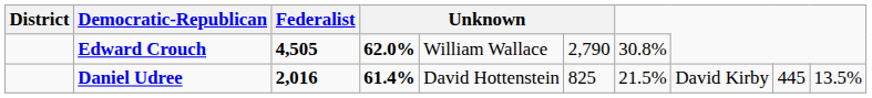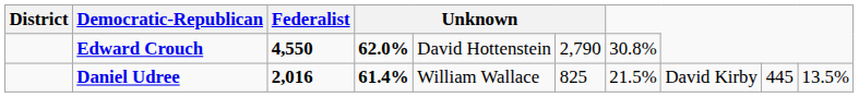Edward Crouch | Federalist: 4,505 -> 4,550
Edward Crouch | column 5: William Wallace -> David Hottenstein
Daniel Udree | column 5: David Hottenstein -> William Wallace
